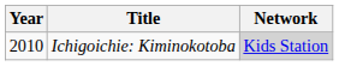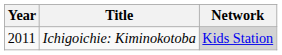Ichigoichie: Kiminokotoba | Year: 2010 -> 2011
